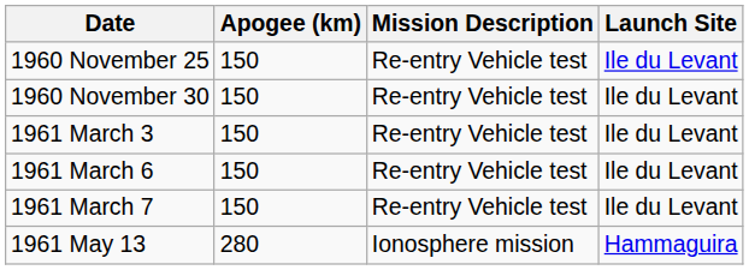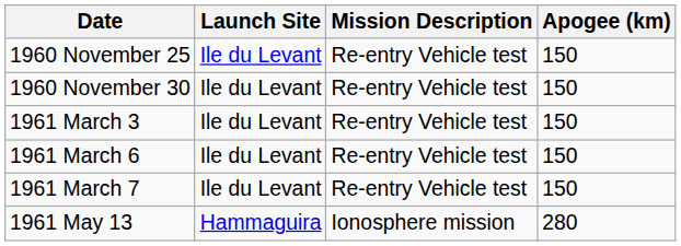columns swapped: Launch Site <-> Apogee (km)
